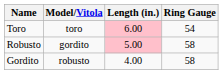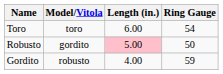Toro | Length (in.): pink background -> no background
Robusto | Ring Gauge: 58 -> 50
Gordito | Ring Gauge: 58 -> 59
